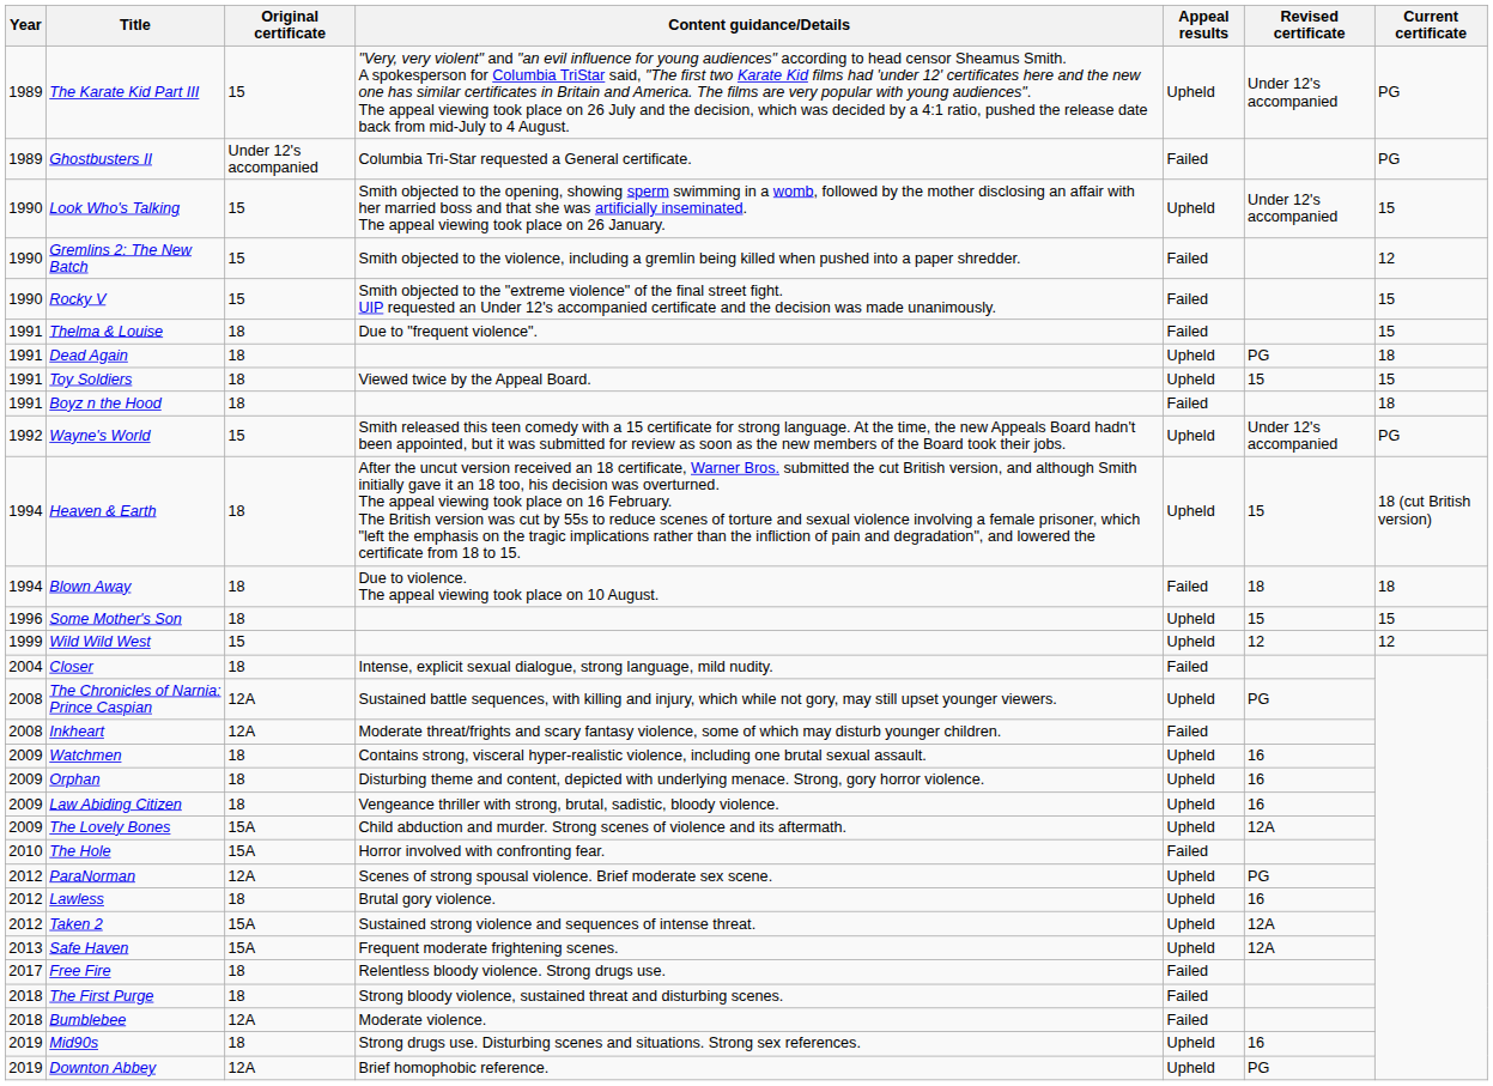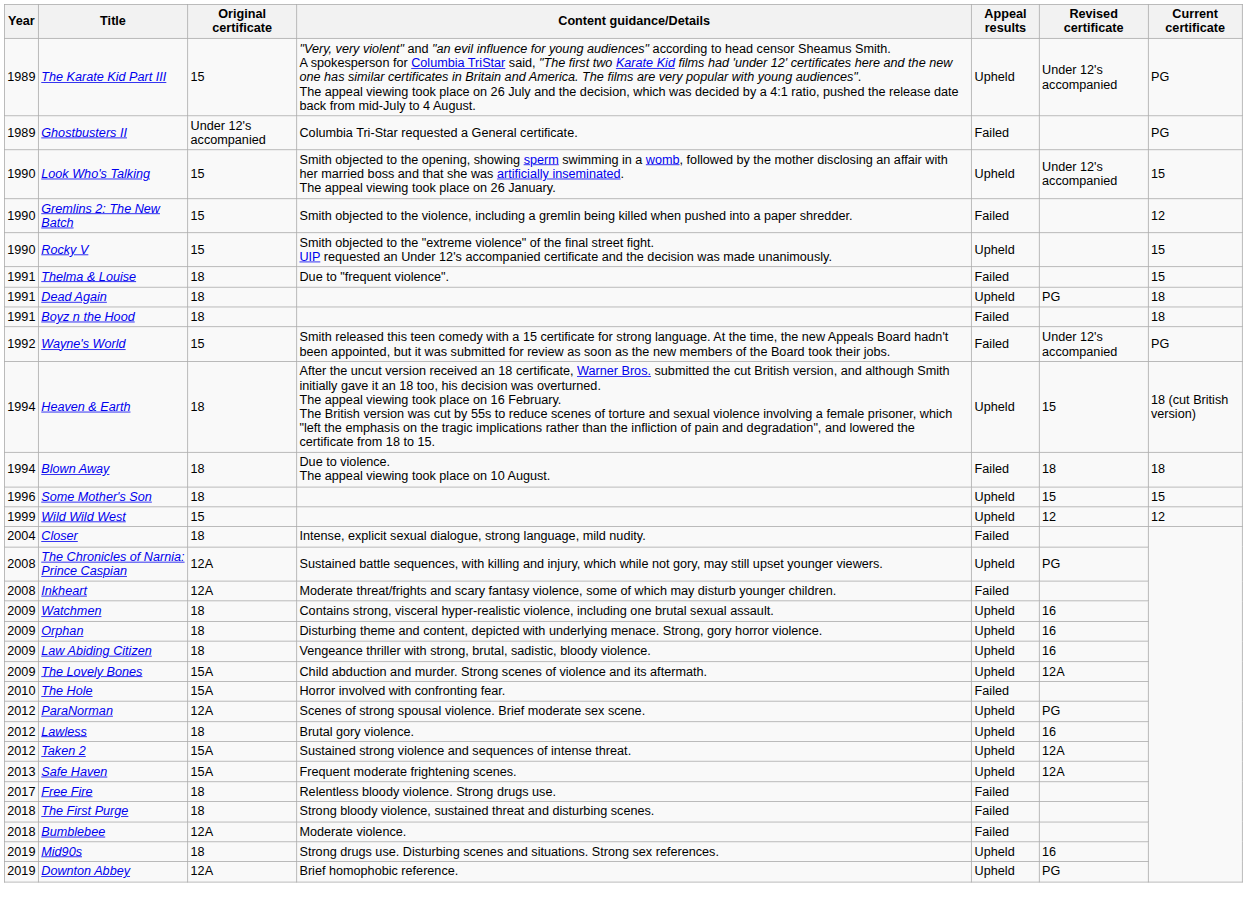Rocky V | Appeal results: Failed -> Upheld
- row: 1991 | Toy Soldiers | 18 | Viewed twice by the Appeal Board. | Upheld | 15 | 15
Wayne's World | Appeal results: Upheld -> Failed
